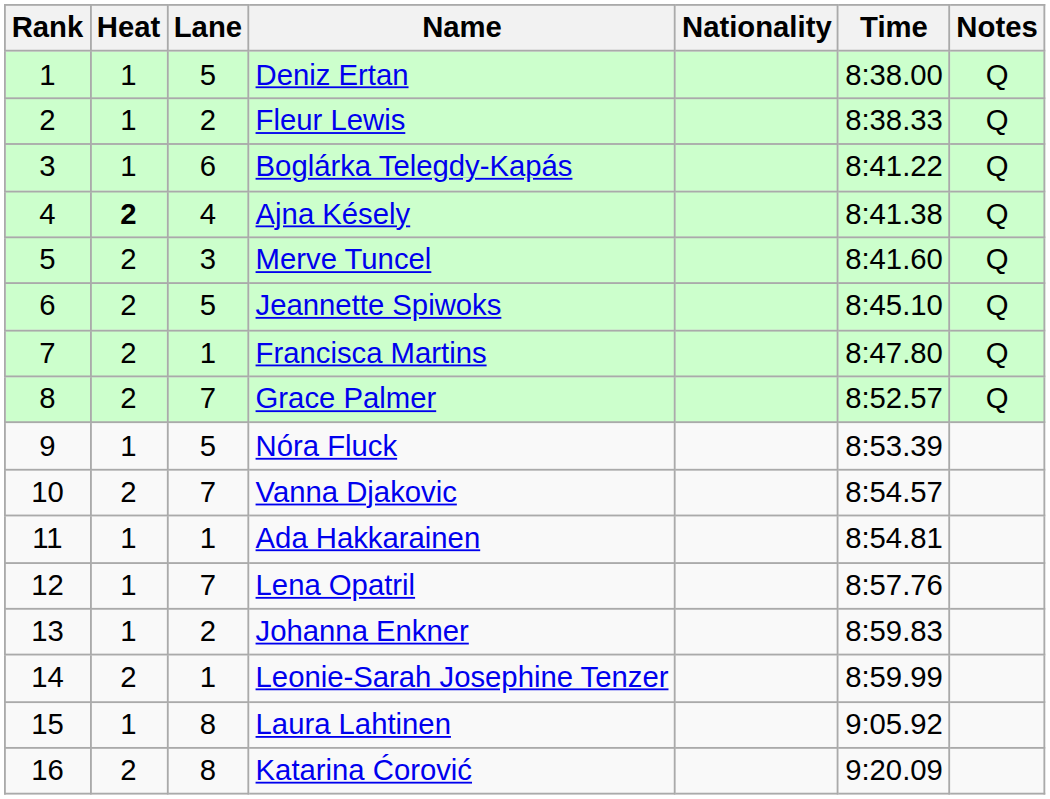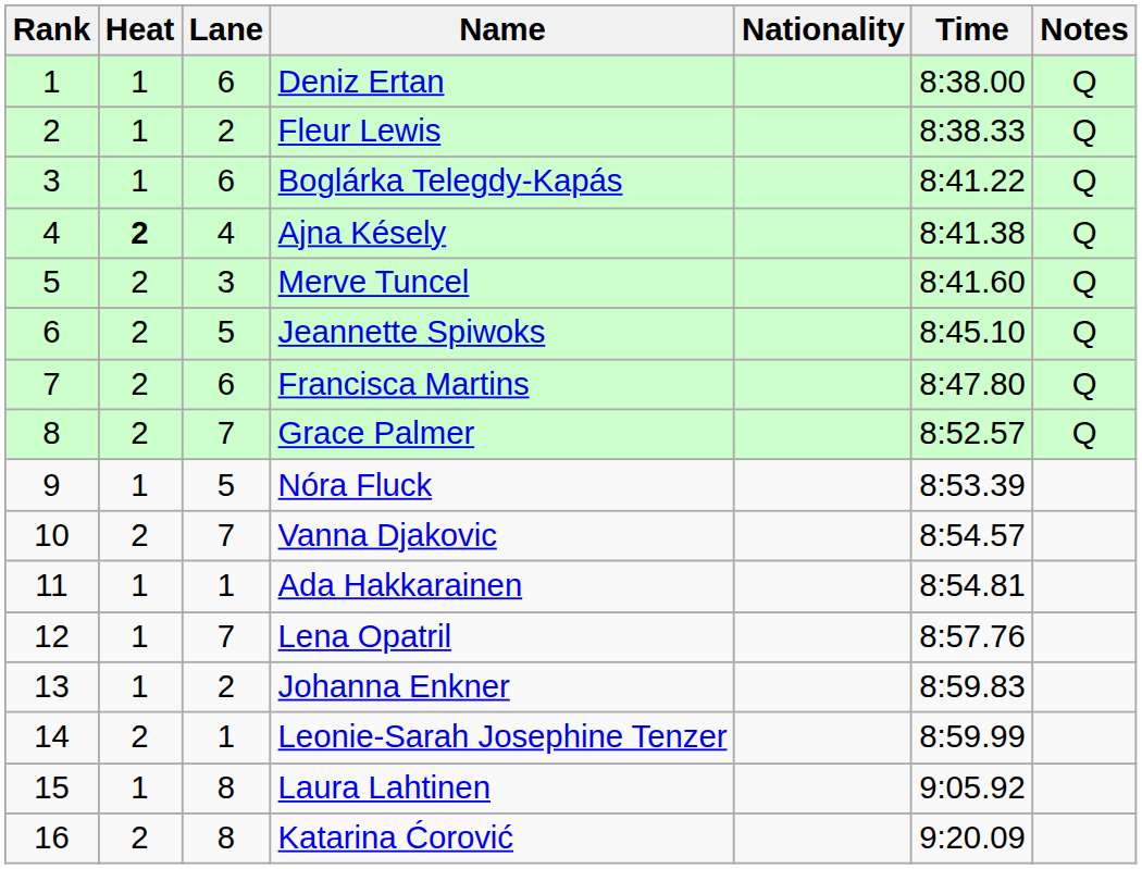Deniz Ertan | Lane: 5 -> 6
Francisca Martins | Lane: 1 -> 6
